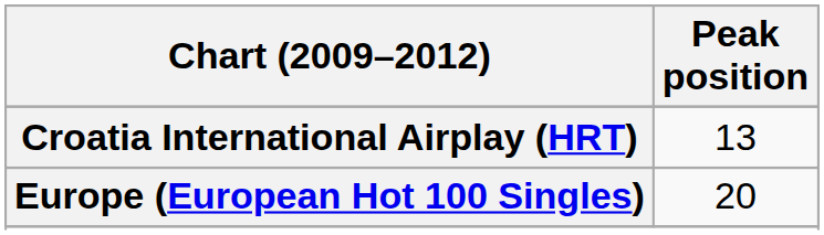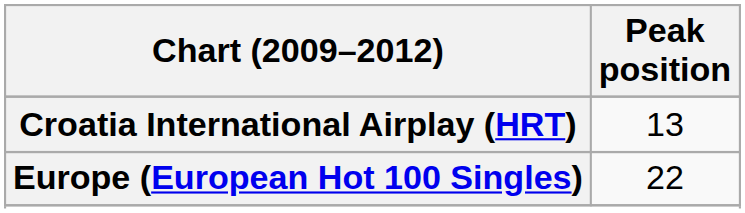Europe (European Hot 100 Singles) | Peak position: 20 -> 22
